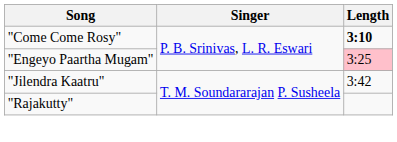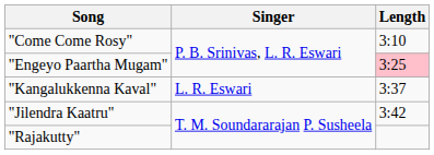"Come Come Rosy" | Length: bold -> normal
+ row: "Kangalukkenna Kaval" | L. R. Eswari | 3:37
